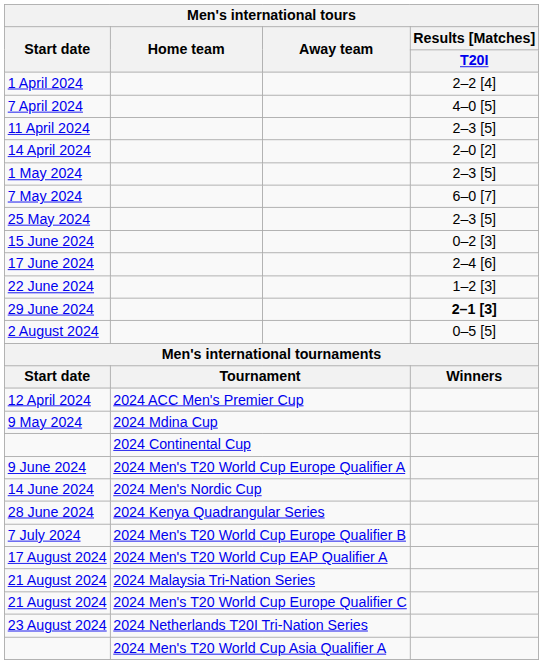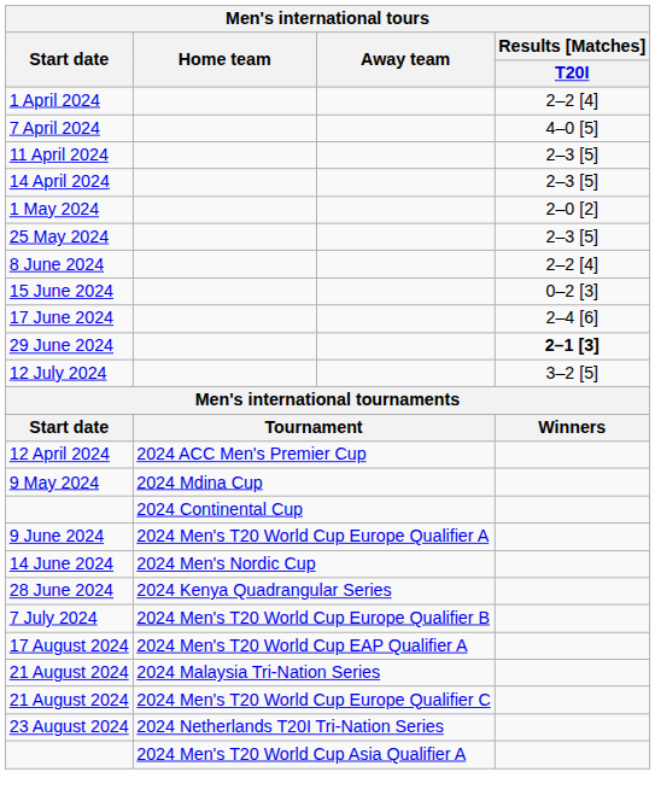14 April 2024 | Results [Matches] / T20I: 2–0 [2] -> 2–3 [5]
1 May 2024 | Results [Matches] / T20I: 2–3 [5] -> 2–0 [2]
- row: 7 May 2024 | 6–0 [7]
+ row: 8 June 2024 | 2–2 [4]
- row: 22 June 2024 | 1–2 [3]
+ row: 12 July 2024 | 3–2 [5]
- row: 2 August 2024 | 0–5 [5]
